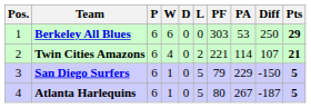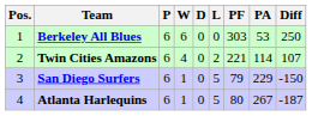- column: Pts | 29 | 21 | 5 | 5
